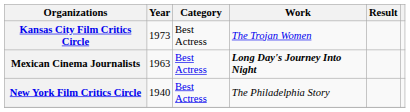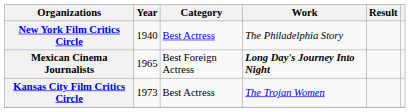rows swapped: New York Film Critics Circle <-> Kansas City Film Critics Circle
Mexican Cinema Journalists | Year: 1963 -> 1965
Mexican Cinema Journalists | Category: Best Actress -> Best Foreign Actress
